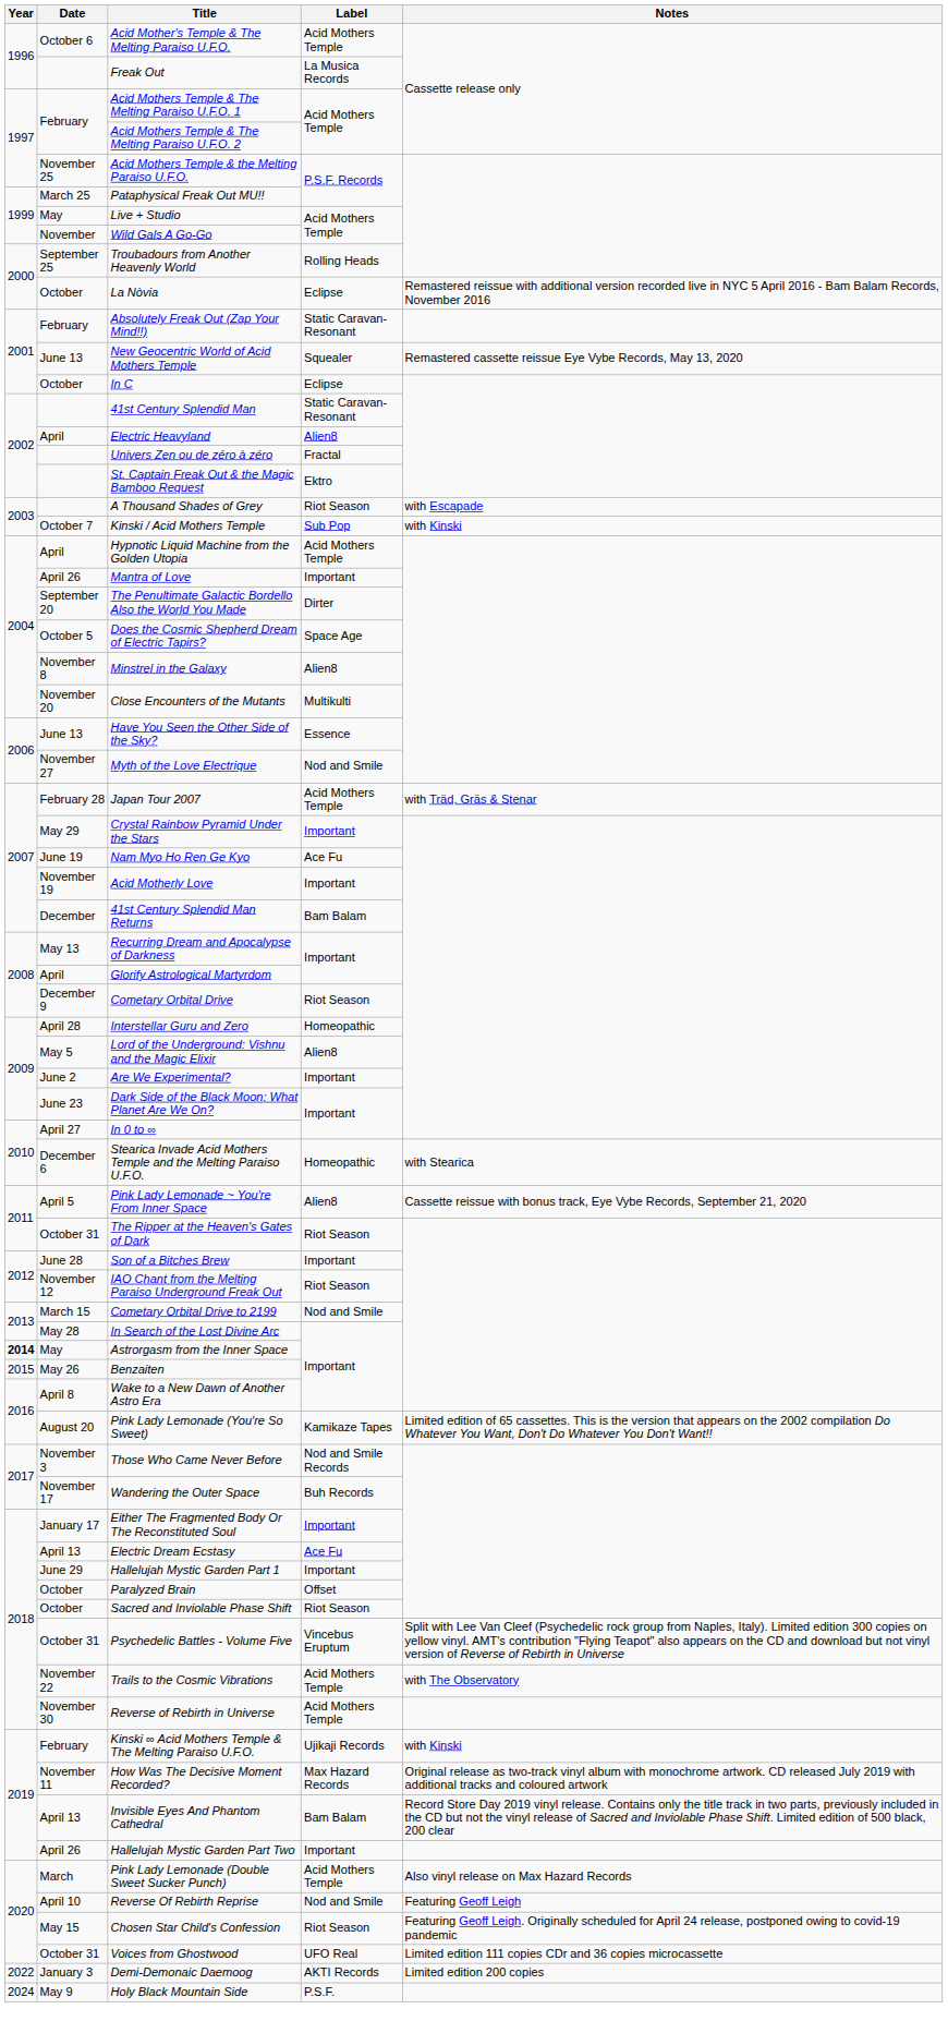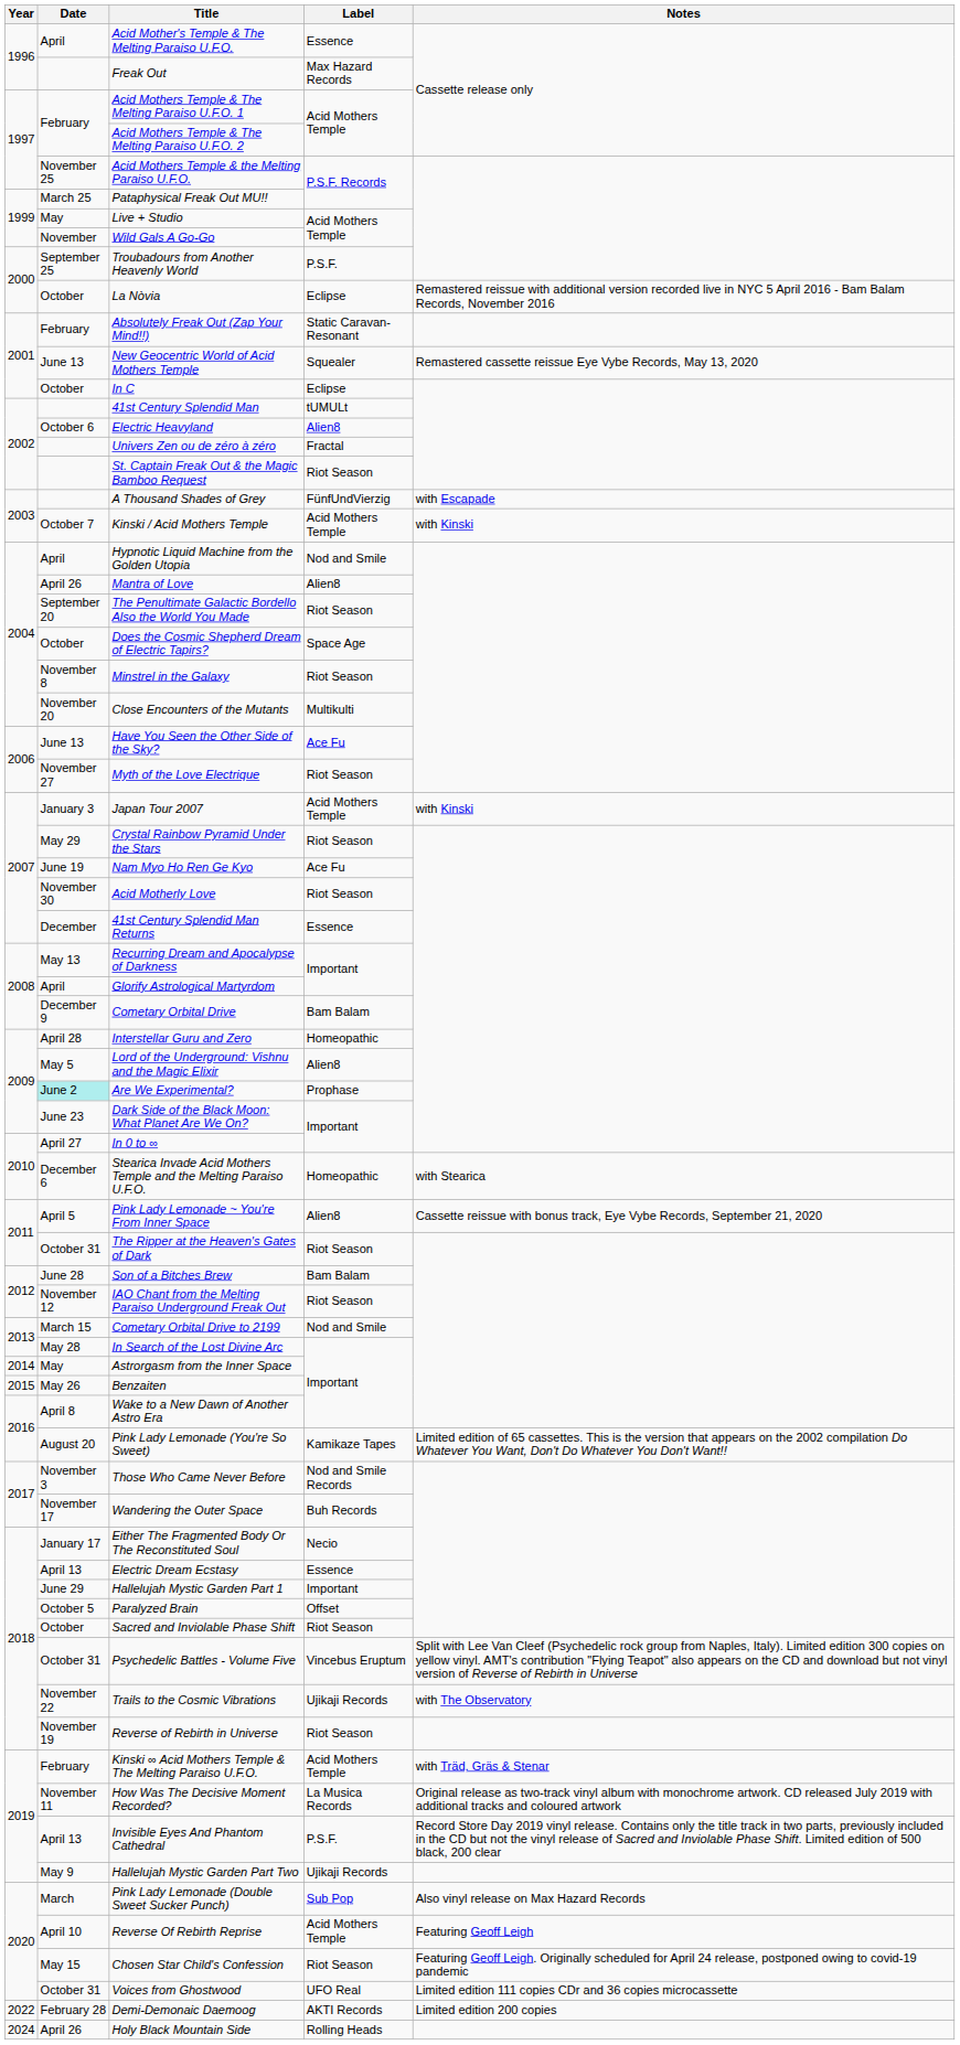Acid Mother's Temple & The Melting Paraiso U.F.O. | Date: October 6 -> April
Acid Mother's Temple & The Melting Paraiso U.F.O. | Label: Acid Mothers Temple -> Essence
Freak Out | Label: La Musica Records -> Max Hazard Records
Troubadours from Another Heavenly World | Label: Rolling Heads -> P.S.F.
41st Century Splendid Man | Label: Static Caravan-Resonant -> tUMULt
Electric Heavyland | Date: April -> October 6
St. Captain Freak Out & the Magic Bamboo Request | Label: Ektro -> Riot Season
A Thousand Shades of Grey | Label: Riot Season -> FünfUndVierzig
Kinski / Acid Mothers Temple | Label: Sub Pop -> Acid Mothers Temple
Hypnotic Liquid Machine from the Golden Utopia | Label: Acid Mothers Temple -> Nod and Smile
Mantra of Love | Label: Important -> Alien8
The Penultimate Galactic Bordello Also the World You Made | Label: Dirter -> Riot Season
Does the Cosmic Shepherd Dream of Electric Tapirs? | Date: October 5 -> October
Minstrel in the Galaxy | Label: Alien8 -> Riot Season
Have You Seen the Other Side of the Sky? | Label: Essence -> Ace Fu
Myth of the Love Electrique | Label: Nod and Smile -> Riot Season
Japan Tour 2007 | Date: February 28 -> January 3
Japan Tour 2007 | Notes: with Träd, Gräs & Stenar -> with Kinski
Crystal Rainbow Pyramid Under the Stars | Label: Important -> Riot Season
Acid Motherly Love | Date: November 19 -> November 30
Acid Motherly Love | Label: Important -> Riot Season
41st Century Splendid Man Returns | Label: Bam Balam -> Essence
Cometary Orbital Drive | Label: Riot Season -> Bam Balam
Are We Experimental? | Date: no background -> paleturquoise background
Are We Experimental? | Label: Important -> Prophase
Son of a Bitches Brew | Label: Important -> Bam Balam
Astrorgasm from the Inner Space | Year: bold -> normal
Either The Fragmented Body Or The Reconstituted Soul | Label: Important -> Necio
Electric Dream Ecstasy | Label: Ace Fu -> Essence
Paralyzed Brain | Date: October -> October 5
Trails to the Cosmic Vibrations | Label: Acid Mothers Temple -> Ujikaji Records
Reverse of Rebirth in Universe | Date: November 30 -> November 19
Reverse of Rebirth in Universe | Label: Acid Mothers Temple -> Riot Season
Kinski ∞ Acid Mothers Temple & The Melting Paraiso U.F.O. | Label: Ujikaji Records -> Acid Mothers Temple
Kinski ∞ Acid Mothers Temple & The Melting Paraiso U.F.O. | Notes: with Kinski -> with Träd, Gräs & Stenar
How Was The Decisive Moment Recorded? | Label: Max Hazard Records -> La Musica Records
Invisible Eyes And Phantom Cathedral | Label: Bam Balam -> P.S.F.
Hallelujah Mystic Garden Part Two | Date: April 26 -> May 9
Hallelujah Mystic Garden Part Two | Label: Important -> Ujikaji Records
Pink Lady Lemonade (Double Sweet Sucker Punch) | Label: Acid Mothers Temple -> Sub Pop
Reverse Of Rebirth Reprise | Label: Nod and Smile -> Acid Mothers Temple
Demi-Demonaic Daemoog | Date: January 3 -> February 28
Holy Black Mountain Side | Date: May 9 -> April 26
Holy Black Mountain Side | Label: P.S.F. -> Rolling Heads
